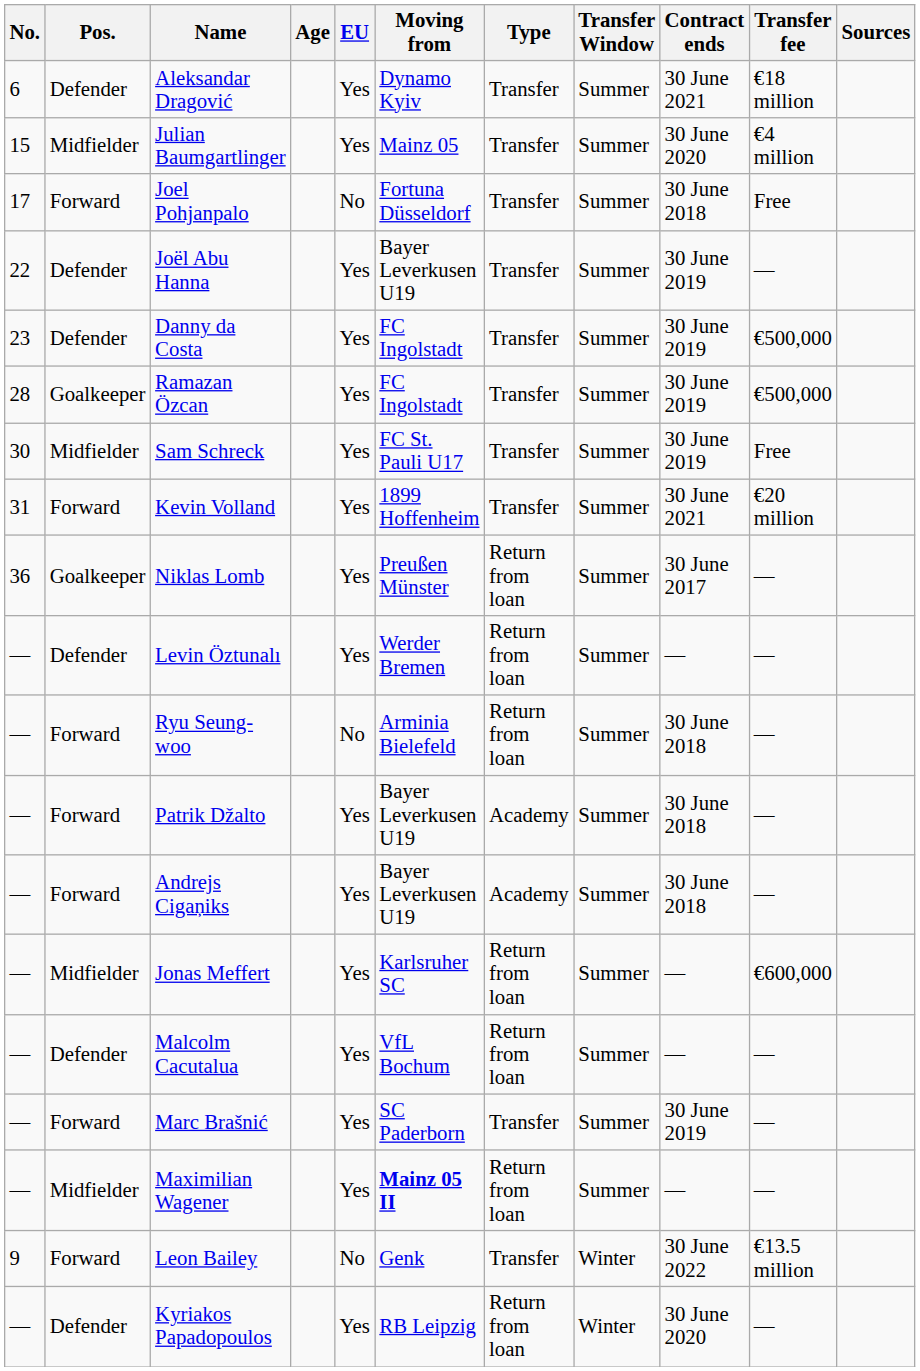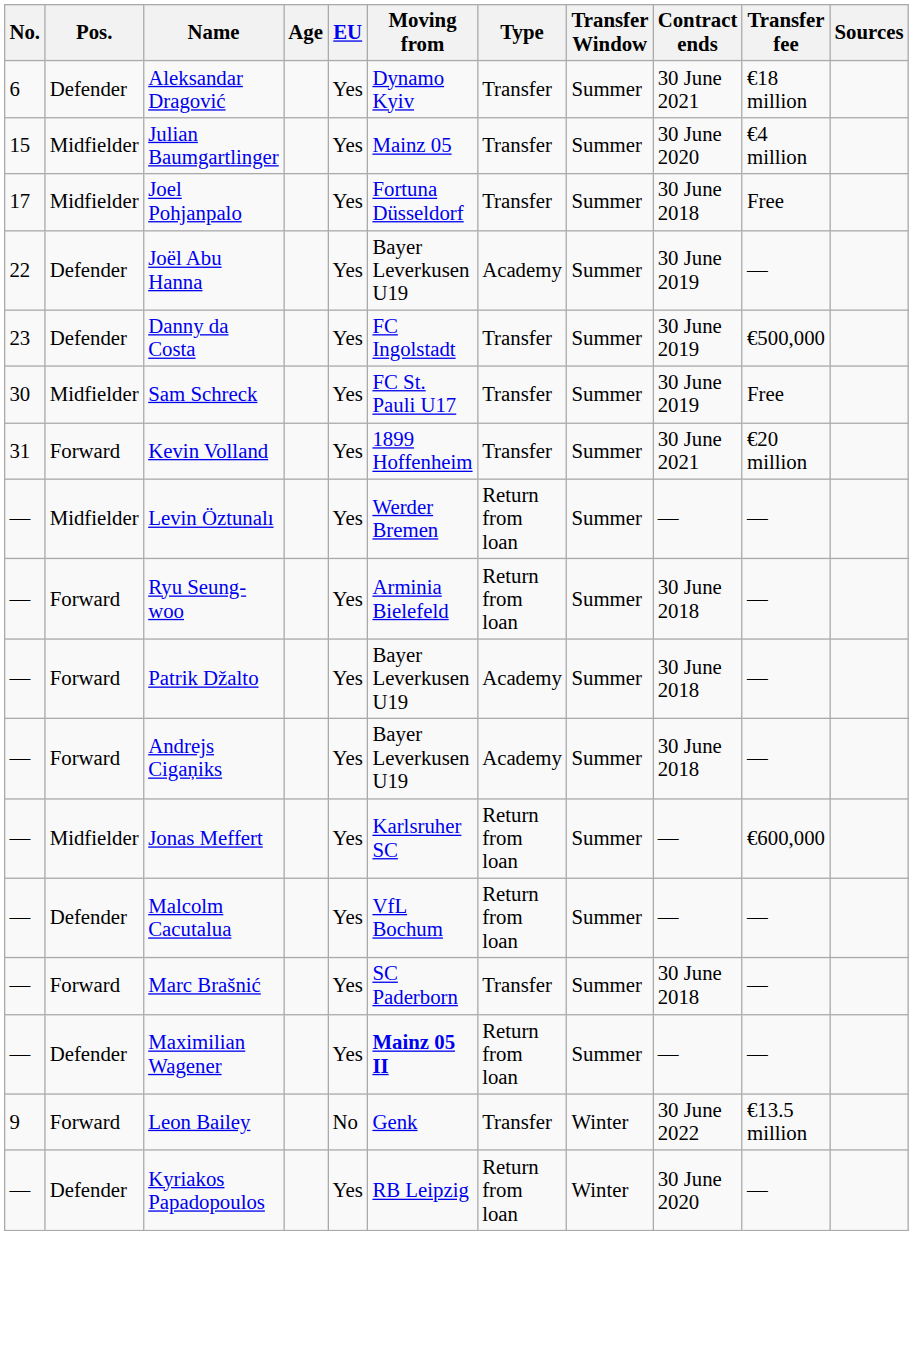Joel Pohjanpalo | Pos.: Forward -> Midfielder
Joel Pohjanpalo | EU: No -> Yes
Joël Abu Hanna | Type: Transfer -> Academy
- row: 28 | Goalkeeper | Ramazan Özcan | Yes | FC Ingolstadt | Transfer | Summer | 30 June 2019 | €500,000
- row: 36 | Goalkeeper | Niklas Lomb | Yes | Preußen Münster | Return from loan | Summer | 30 June 2017 | —
Levin Öztunalı | Pos.: Defender -> Midfielder
Ryu Seung-woo | EU: No -> Yes
Marc Brašnić | Contract ends: 30 June 2019 -> 30 June 2018
Maximilian Wagener | Pos.: Midfielder -> Defender
